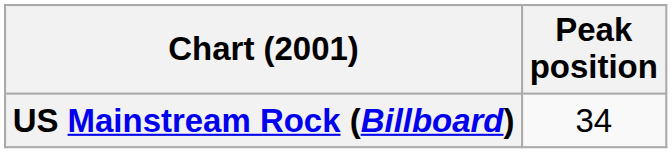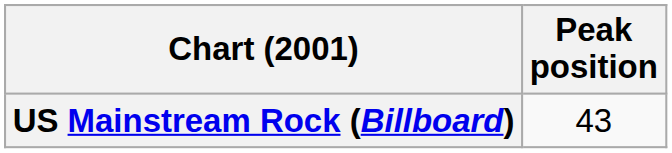US Mainstream Rock (Billboard) | Peak position: 34 -> 43
